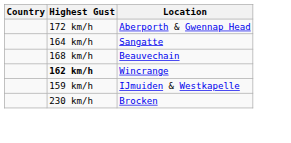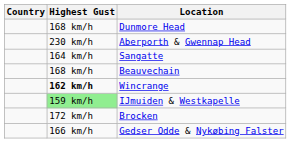+ row: 168 km/h | Dunmore Head
Aberporth & Gwennap Head | Highest Gust: 172 km/h -> 230 km/h
IJmuiden & Westkapelle | Highest Gust: no background -> lightgreen background
Brocken | Highest Gust: 230 km/h -> 172 km/h
+ row: 166 km/h | Gedser Odde & Nykøbing Falster
